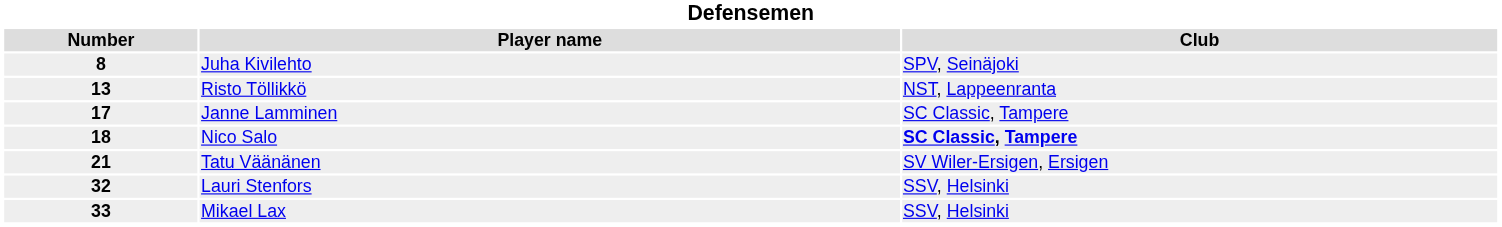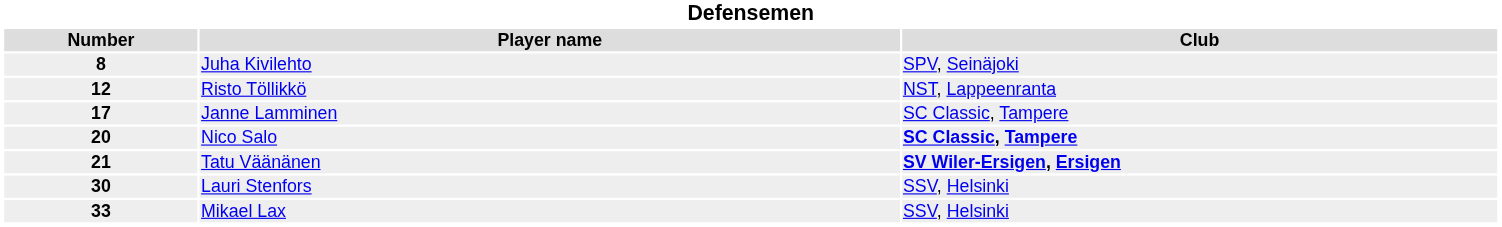Risto Töllikkö | Number: 13 -> 12
Nico Salo | Number: 18 -> 20
Tatu Väänänen | Club: normal -> bold
Lauri Stenfors | Number: 32 -> 30
